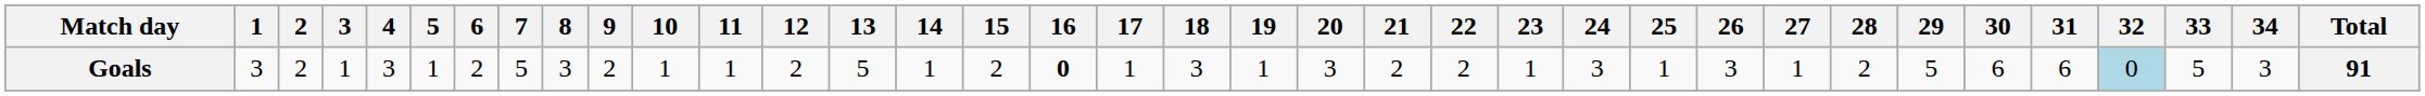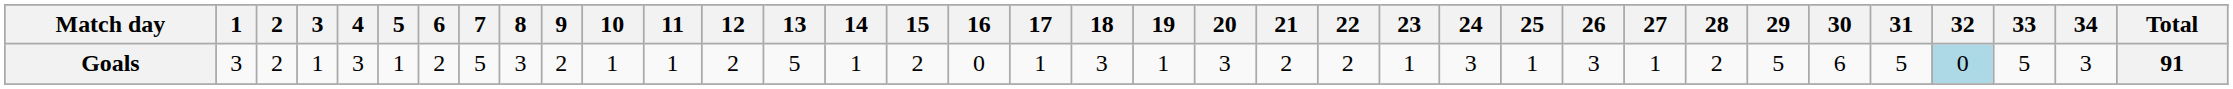Goals | 16: bold -> normal
Goals | 31: 6 -> 5
